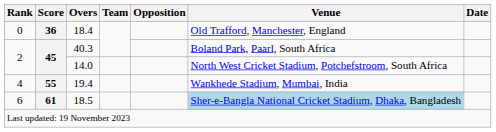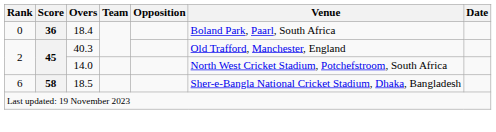18.4 | Venue: Old Trafford, Manchester, England -> Boland Park, Paarl, South Africa
40.3 | Venue: Boland Park, Paarl, South Africa -> Old Trafford, Manchester, England
- row: 4 | 55 | 19.4 | Wankhede Stadium, Mumbai, India
18.5 | Score: 61 -> 58
18.5 | Venue: lightblue background -> no background
